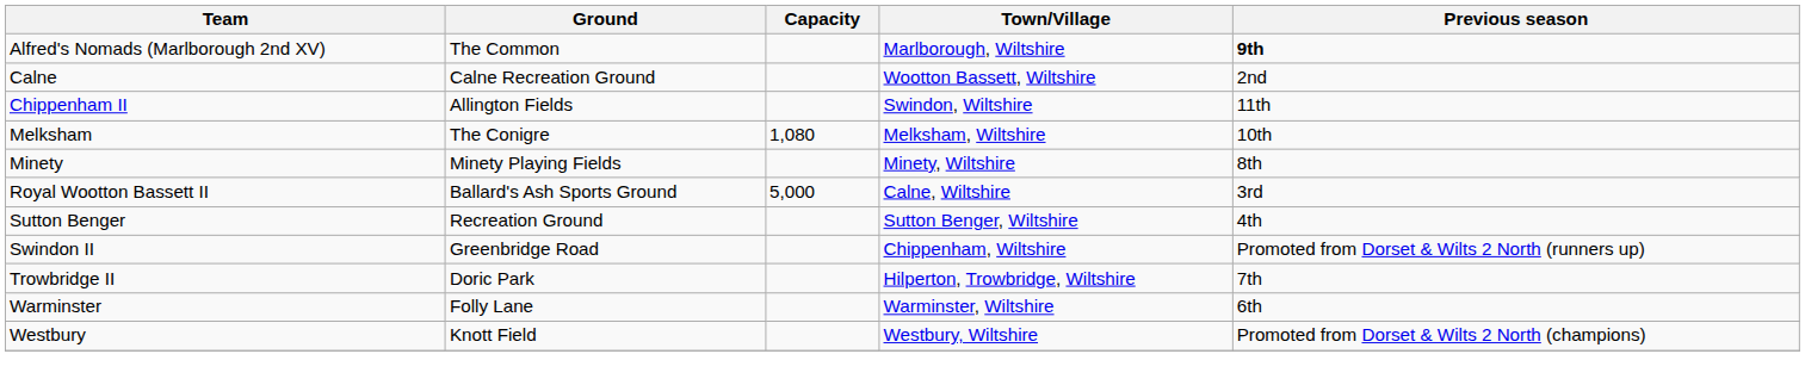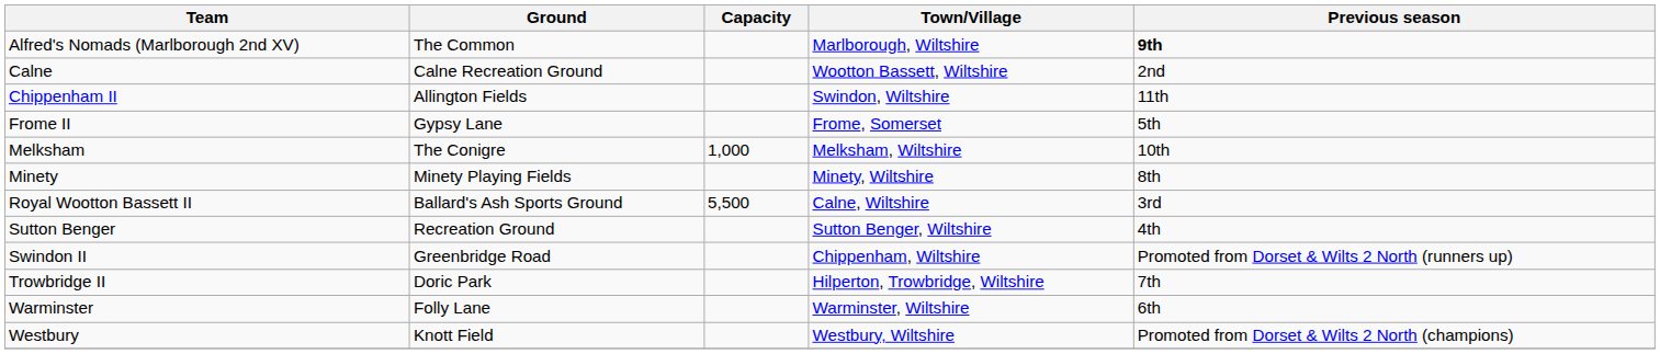+ row: Frome II | Gypsy Lane | Frome, Somerset | 5th
Melksham | Capacity: 1,080 -> 1,000
Royal Wootton Bassett II | Capacity: 5,000 -> 5,500
